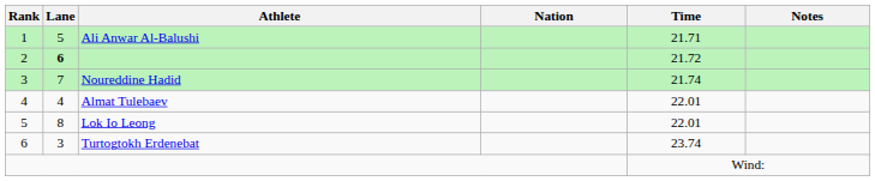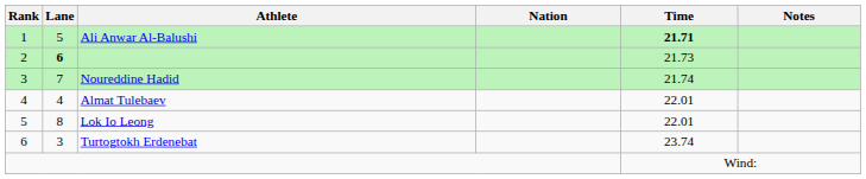1 | Time: normal -> bold
2 | Time: 21.72 -> 21.73
